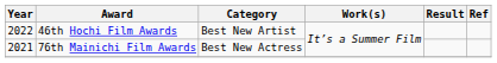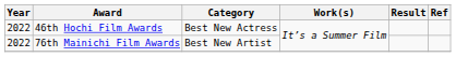46th Hochi Film Awards | Category: Best New Artist -> Best New Actress
76th Mainichi Film Awards | Year: 2021 -> 2022
76th Mainichi Film Awards | Category: Best New Actress -> Best New Artist
